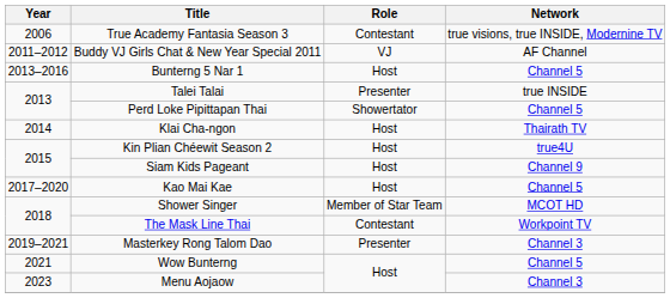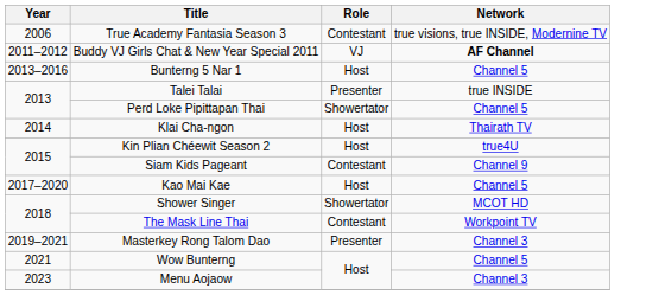Buddy VJ Girls Chat & New Year Special 2011 | Network: normal -> bold
Siam Kids Pageant | Role: Host -> Contestant
Shower Singer | Role: Member of Star Team -> Showertator
